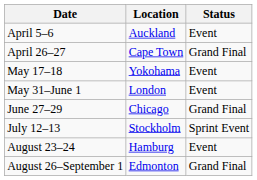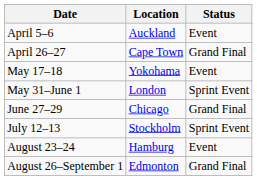May 31–June 1 | Status: Event -> Sprint Event
